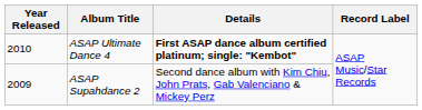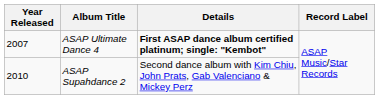ASAP Ultimate Dance 4 | Year Released: 2010 -> 2007
ASAP Supahdance 2 | Year Released: 2009 -> 2010
